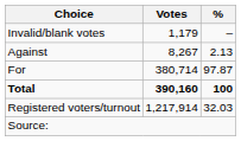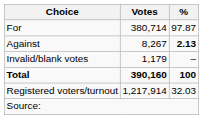rows swapped: For <-> Invalid/blank votes
Against | %: normal -> bold
